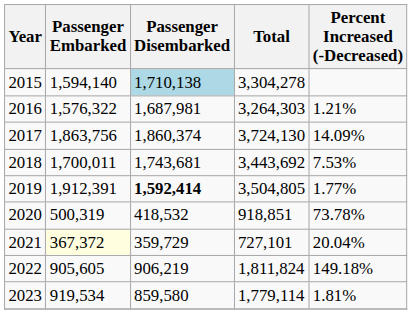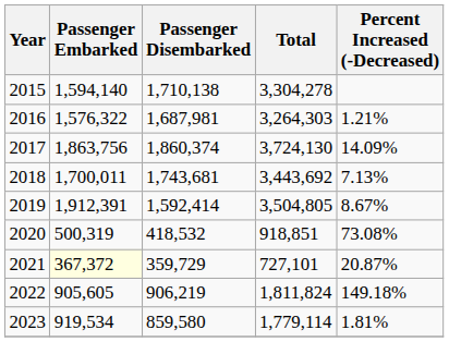2015 | Passenger Disembarked: lightblue background -> no background
2018 | Percent Increased (-Decreased): 7.53% -> 7.13%
2019 | Passenger Disembarked: bold -> normal
2019 | Percent Increased (-Decreased): 1.77% -> 8.67%
2020 | Percent Increased (-Decreased): 73.78% -> 73.08%
2021 | Percent Increased (-Decreased): 20.04% -> 20.87%
